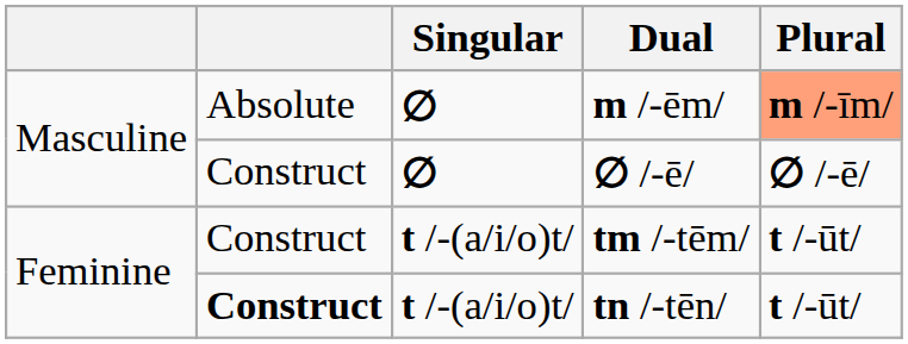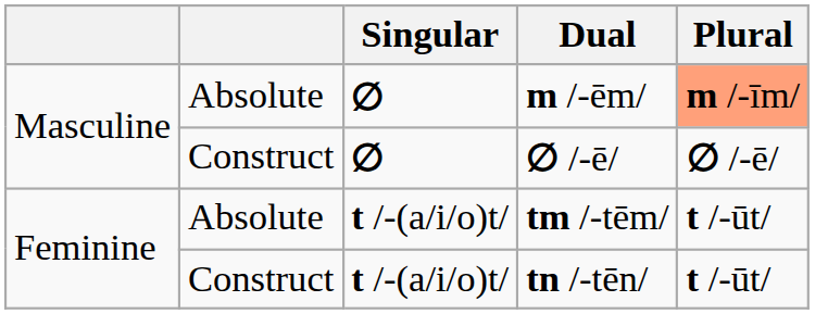tm /-tēm/ | column 2: Construct -> Absolute
tn /-tēn/ | column 2: bold -> normal
